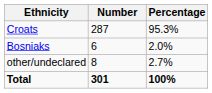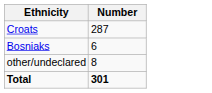- column: Percentage | 95.3% | 2.0% | 2.7% | 100%
